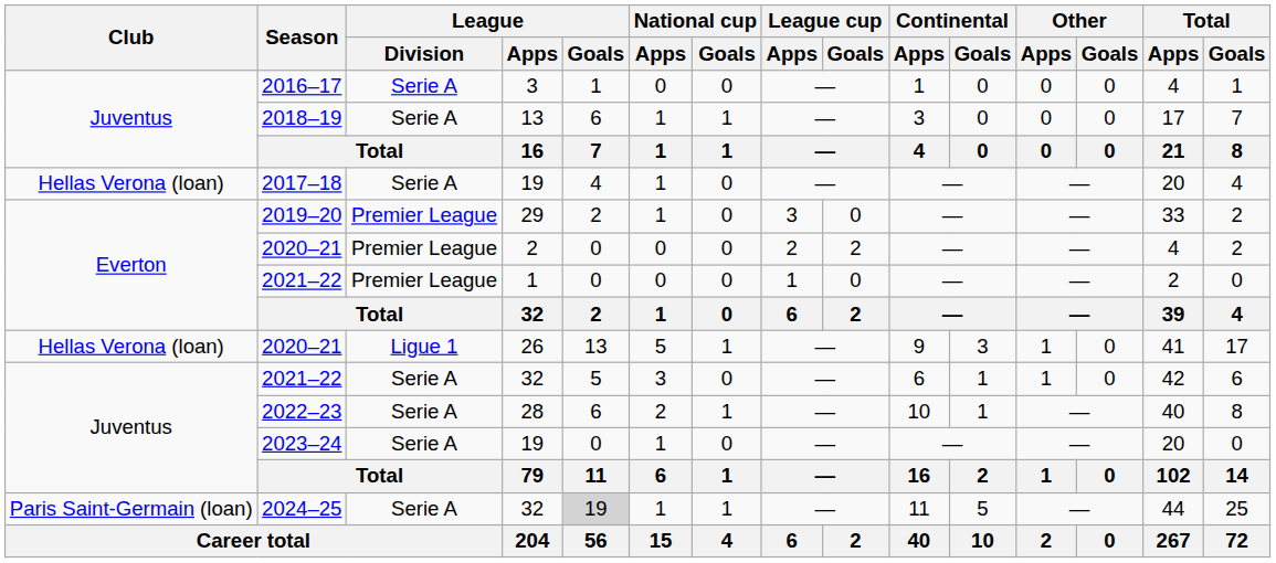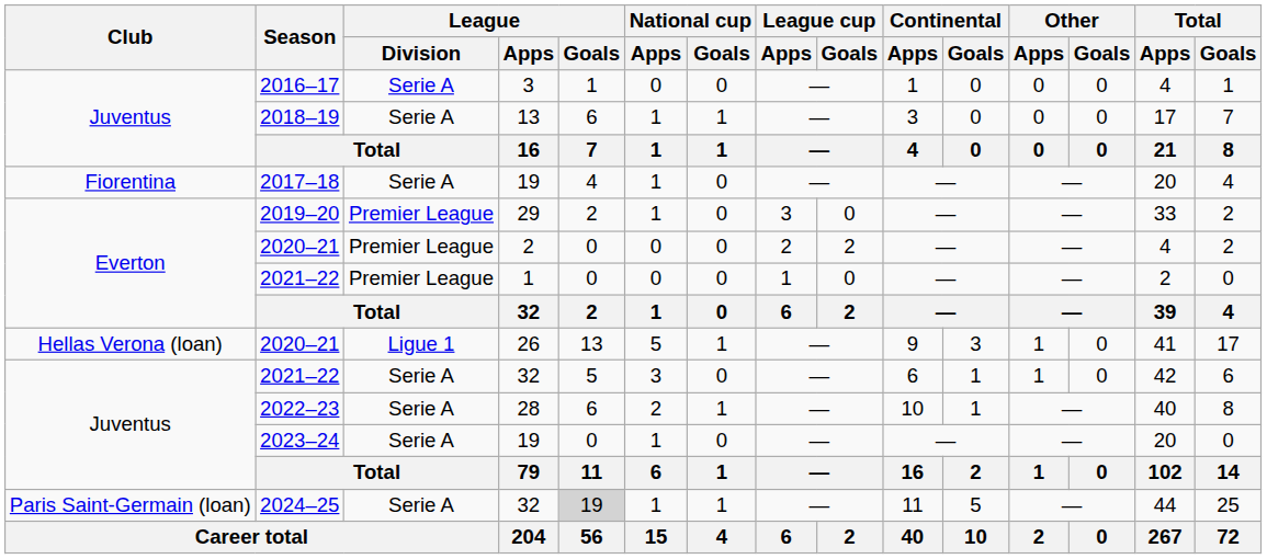2017–18 | Club: Hellas Verona (loan) -> Fiorentina
